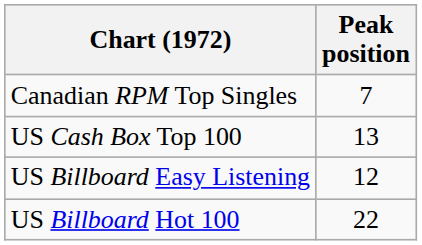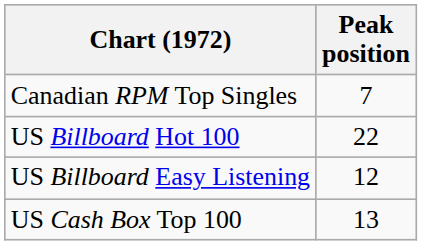rows swapped: US Billboard Hot 100 <-> US Cash Box Top 100
